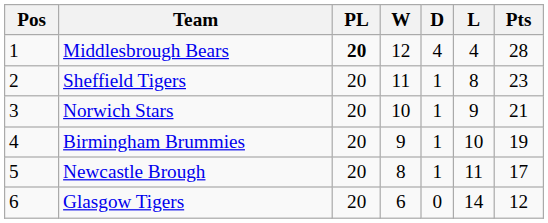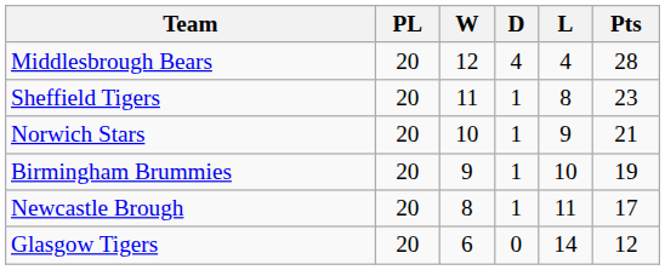- column: Pos | 1 | 2 | 3 | 4 | 5 | 6
Middlesbrough Bears | PL: bold -> normal
